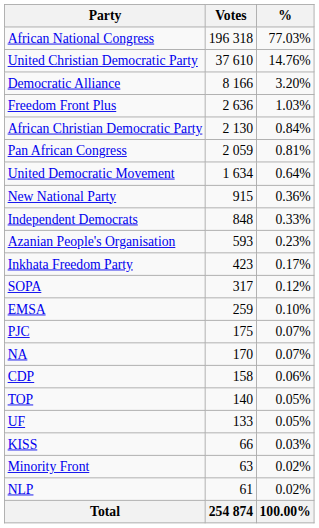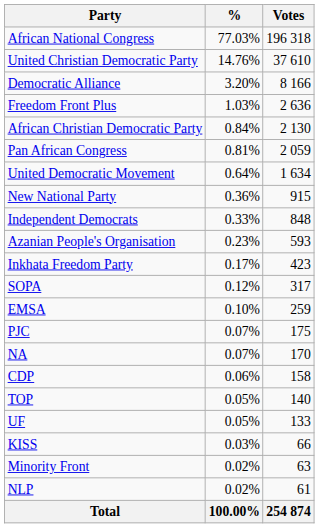columns swapped: Votes <-> %
